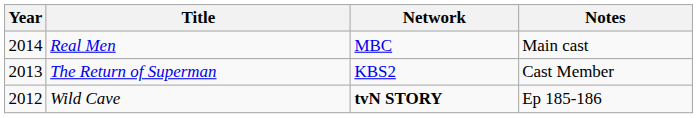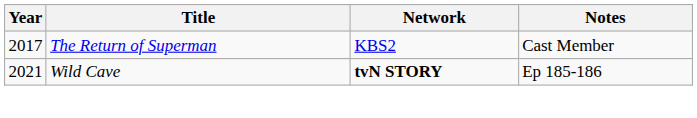- row: 2014 | Real Men | MBC | Main cast
The Return of Superman | Year: 2013 -> 2017
Wild Cave | Year: 2012 -> 2021
